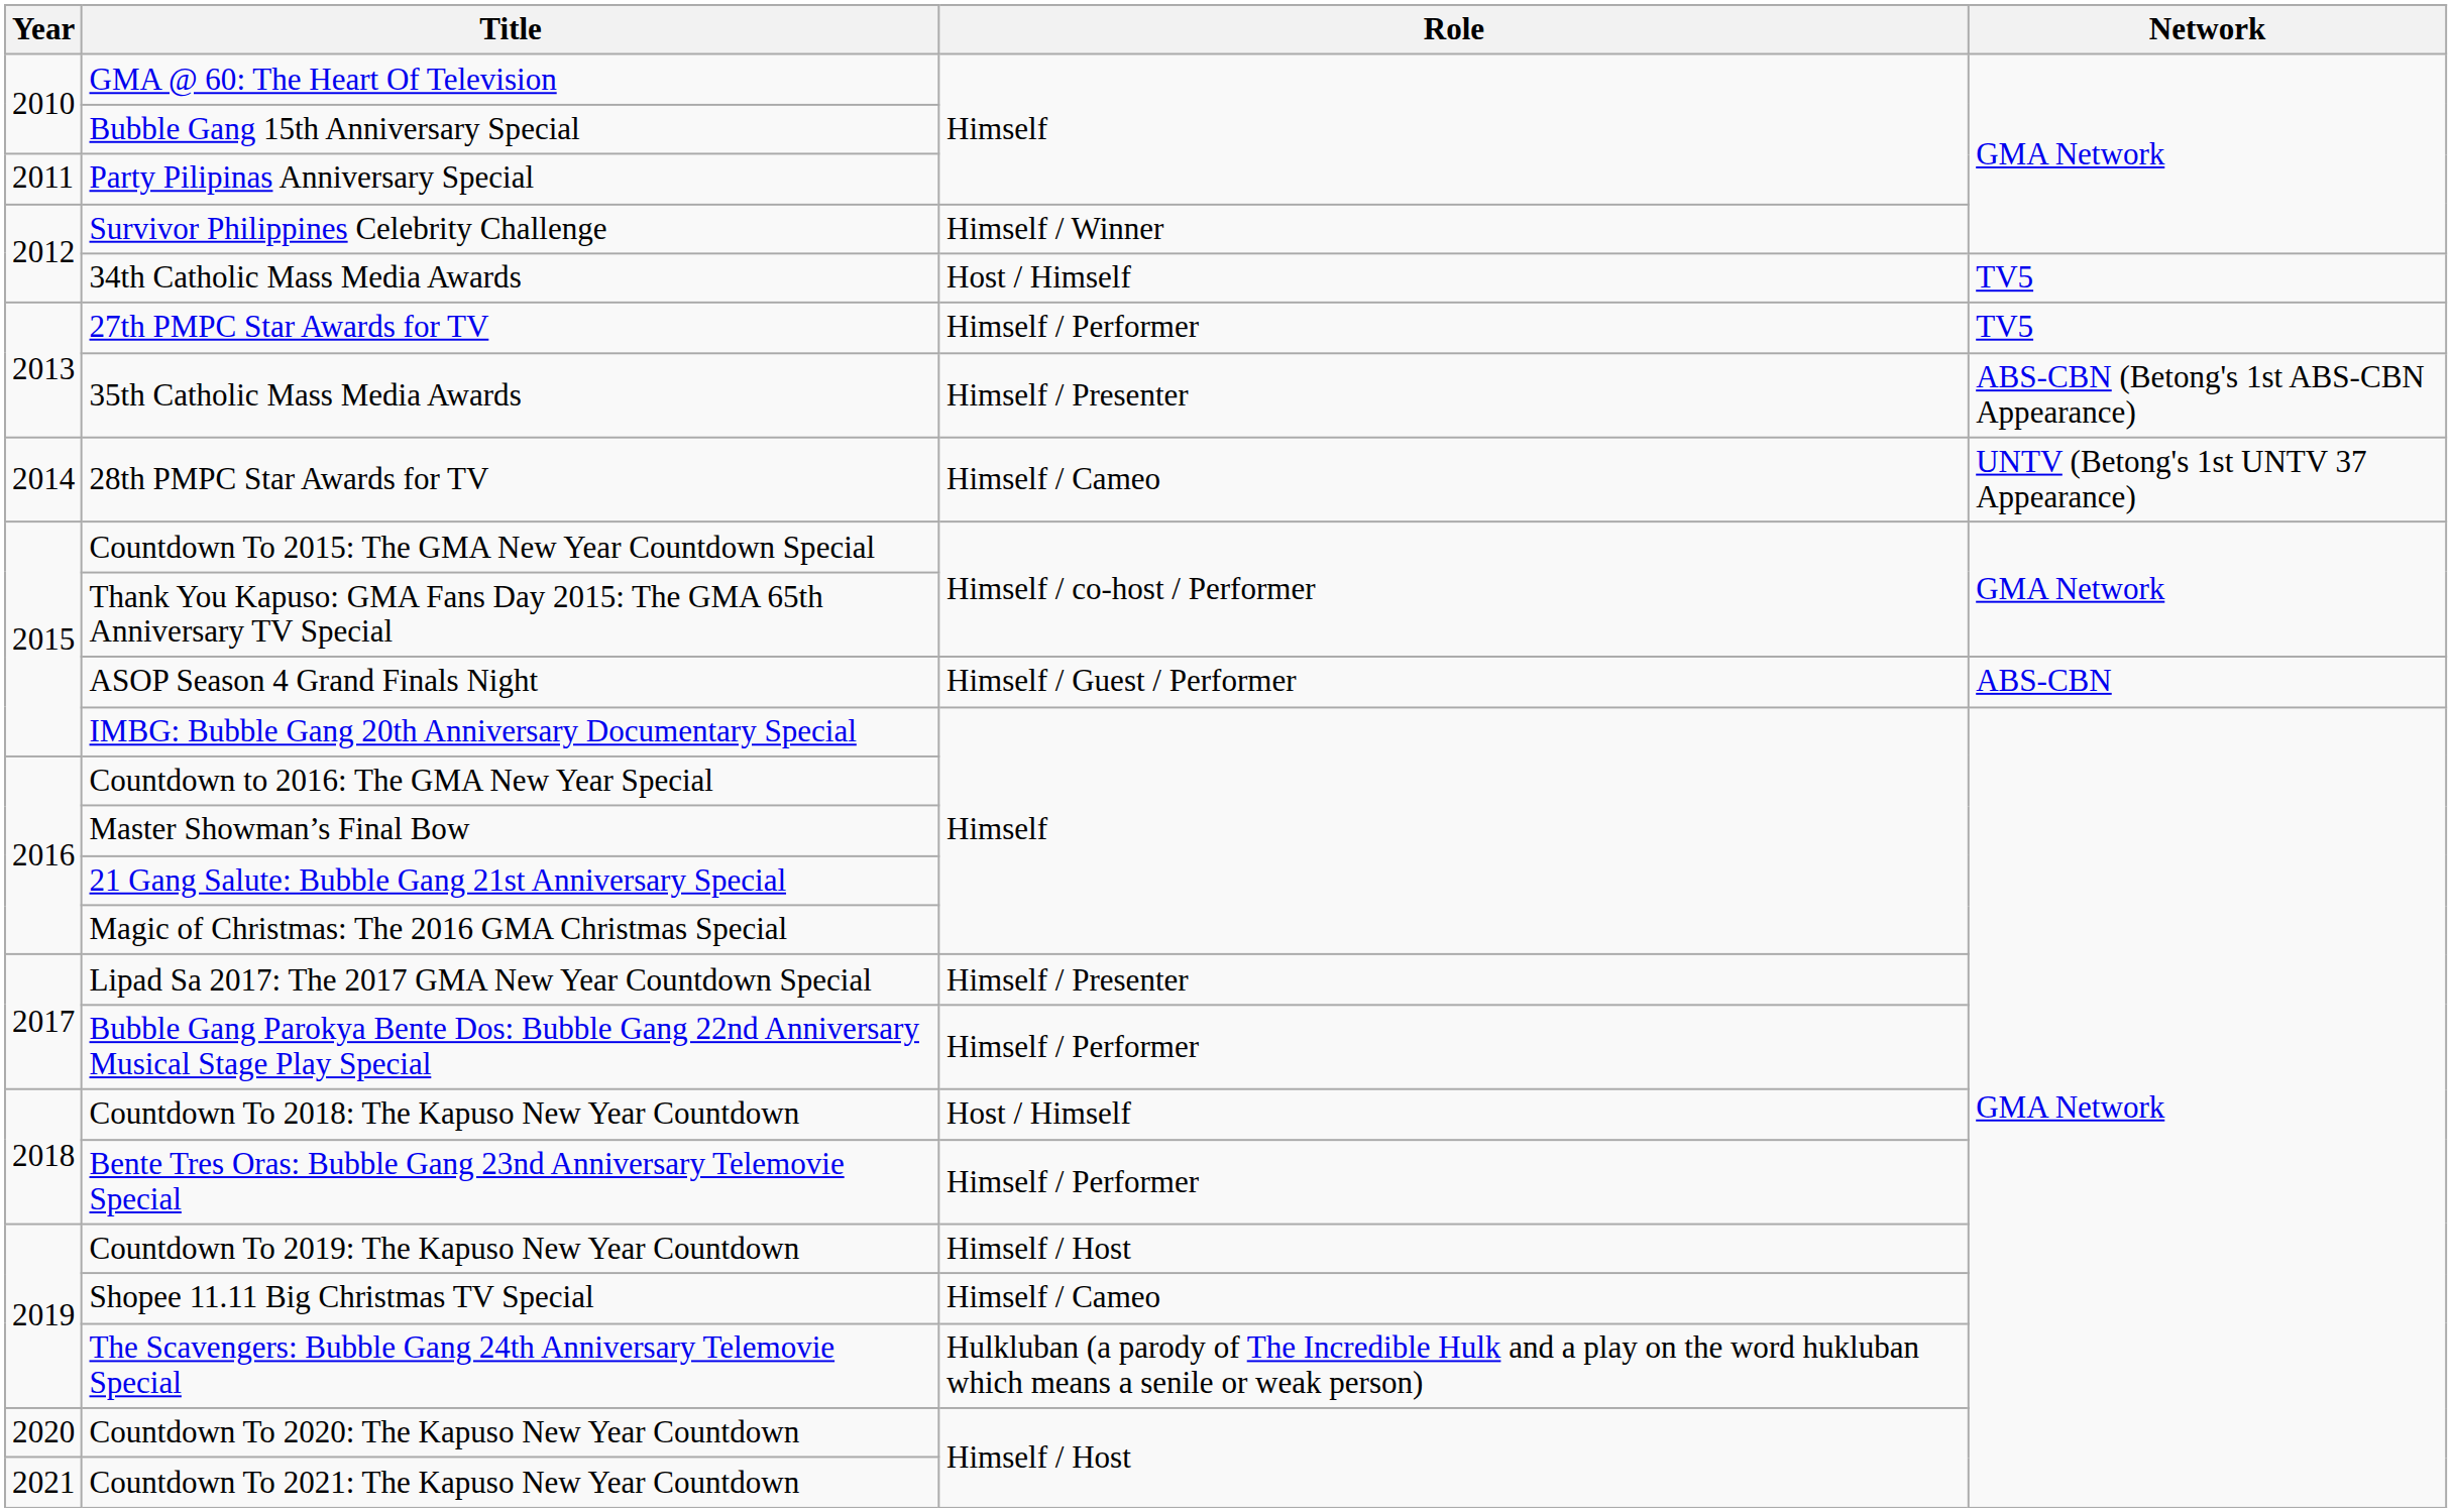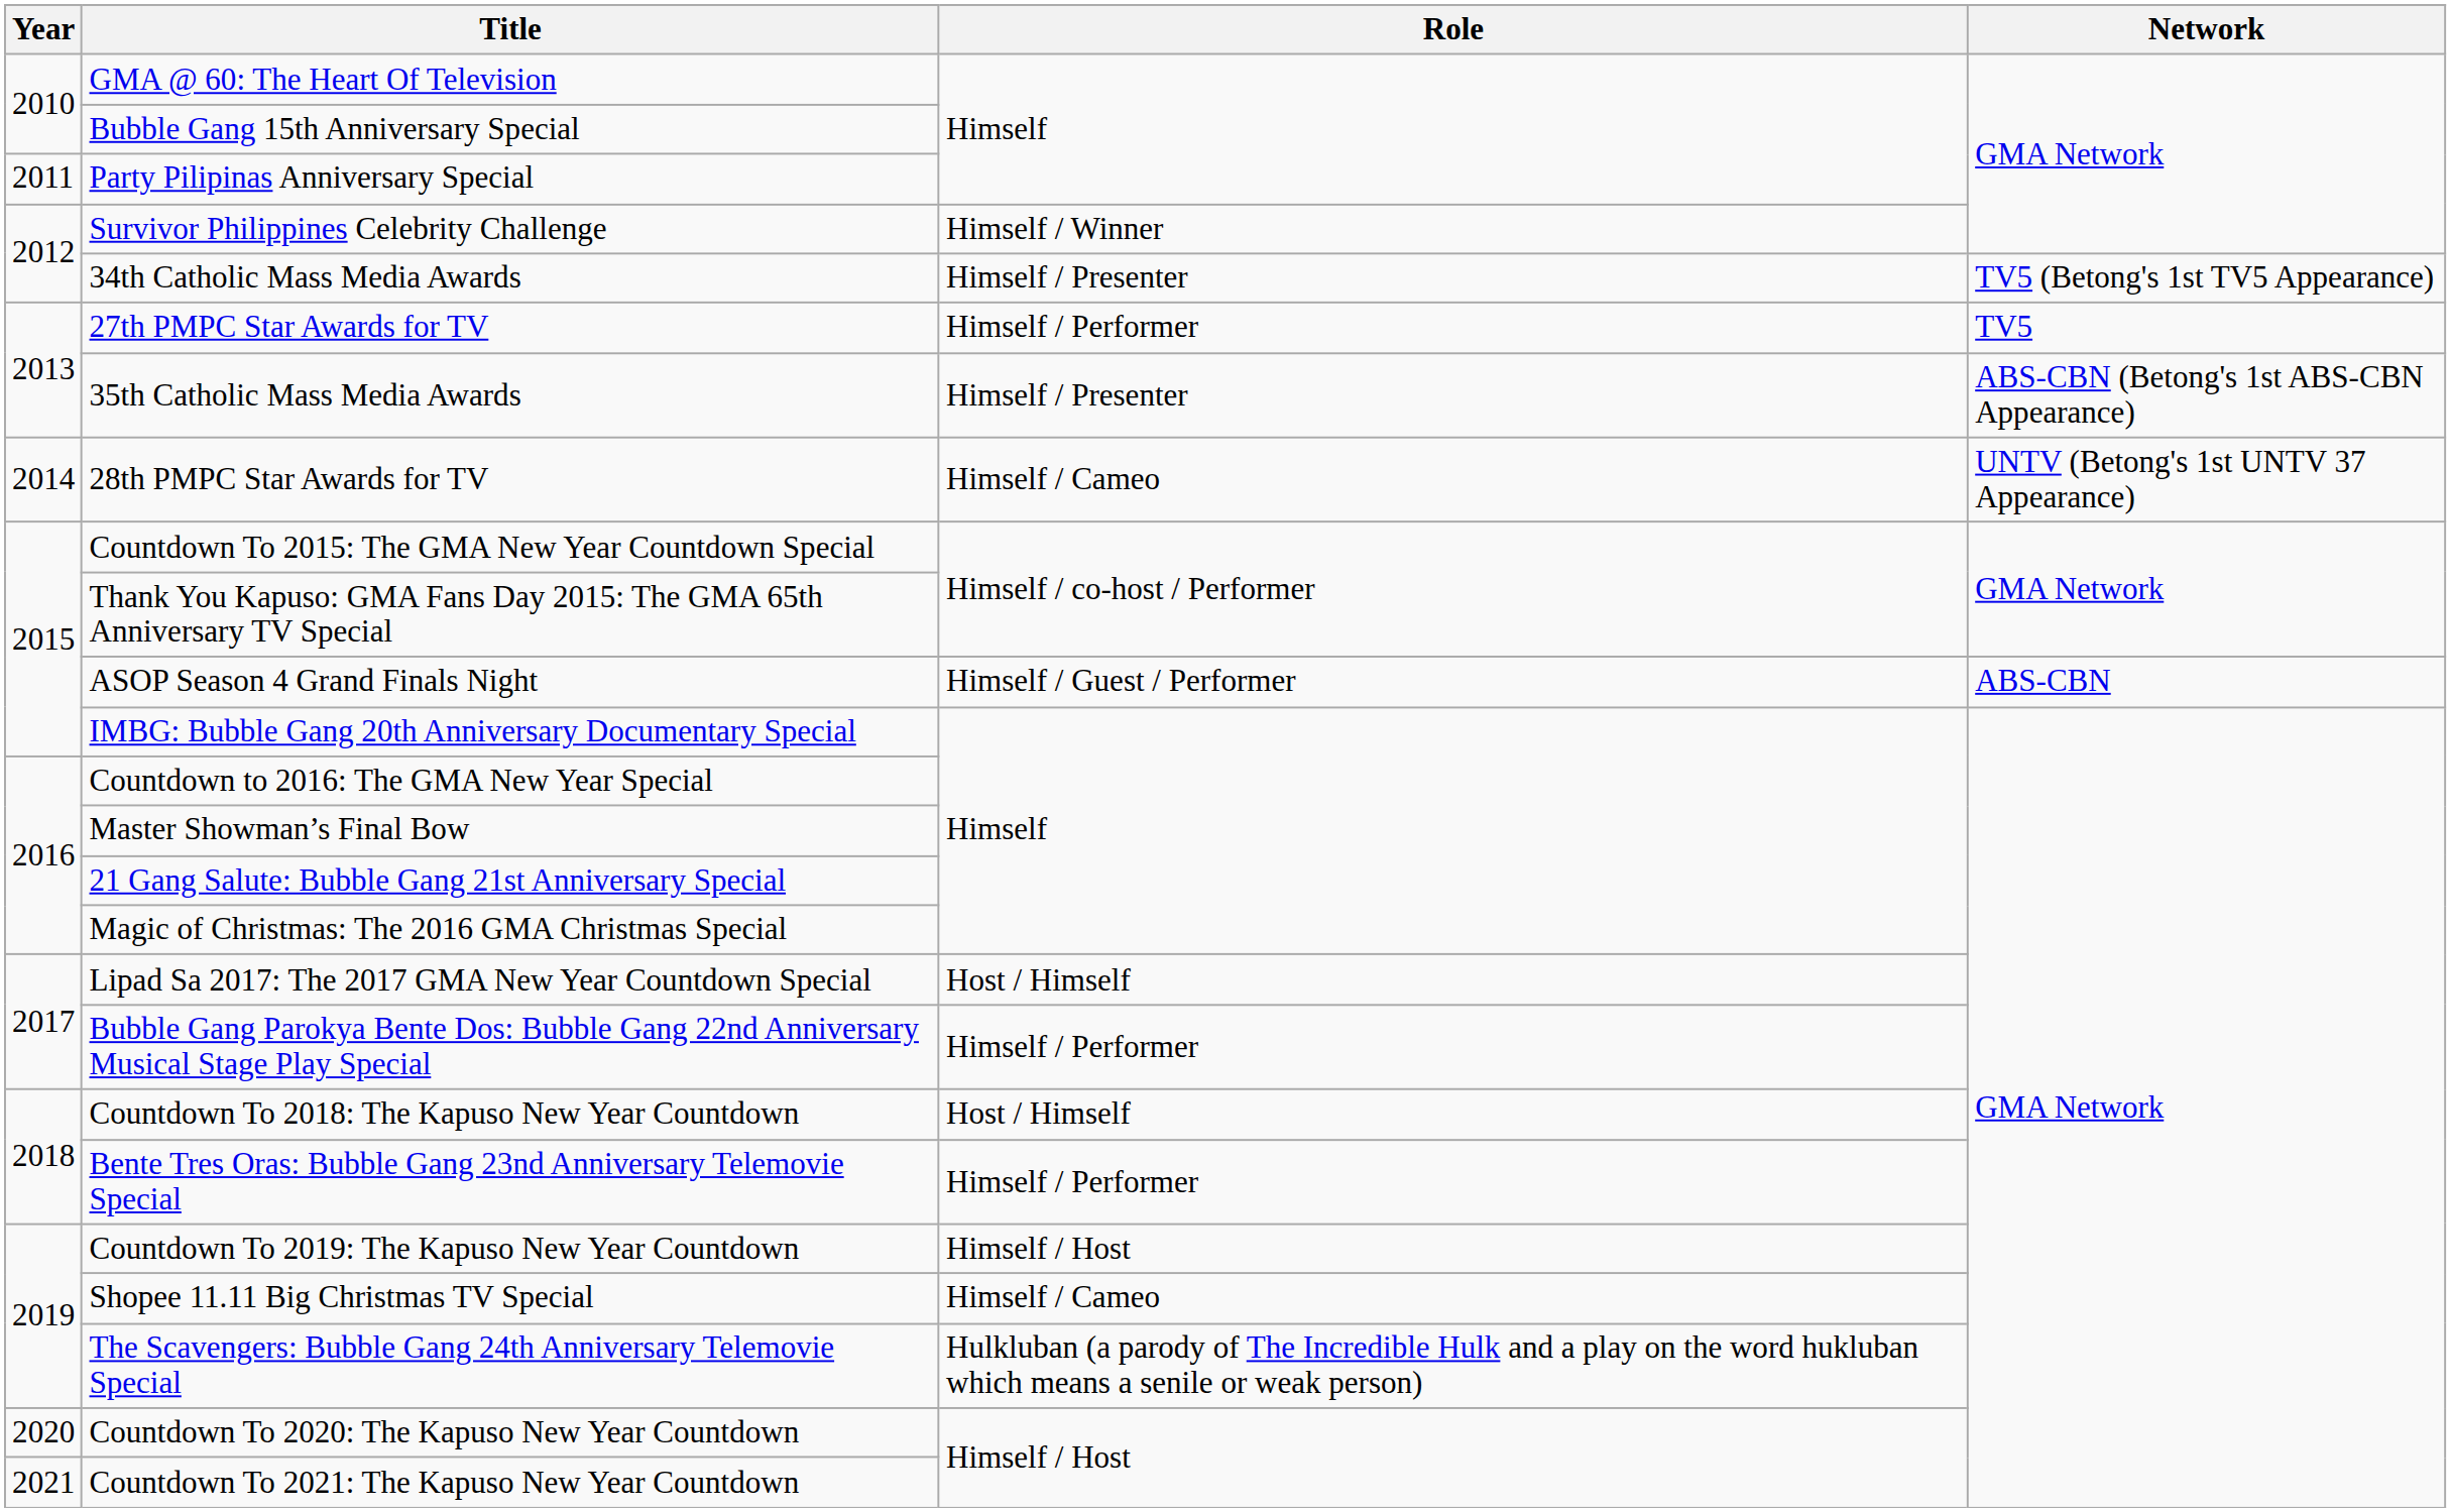34th Catholic Mass Media Awards | Role: Host / Himself -> Himself / Presenter
34th Catholic Mass Media Awards | Network: TV5 -> TV5 (Betong's 1st TV5 Appearance)
Lipad Sa 2017: The 2017 GMA New Year Countdown Special | Role: Himself / Presenter -> Host / Himself
